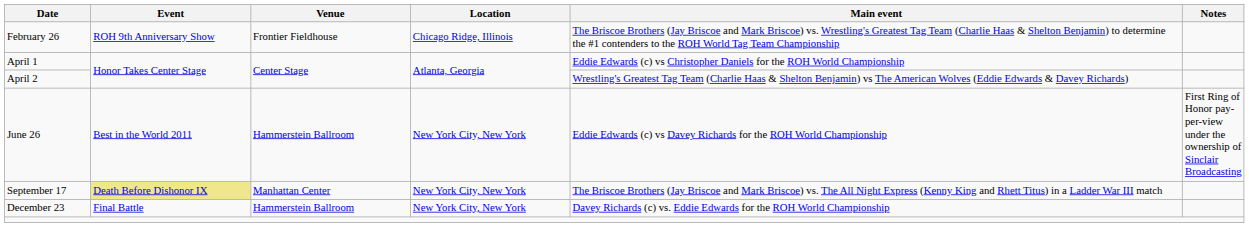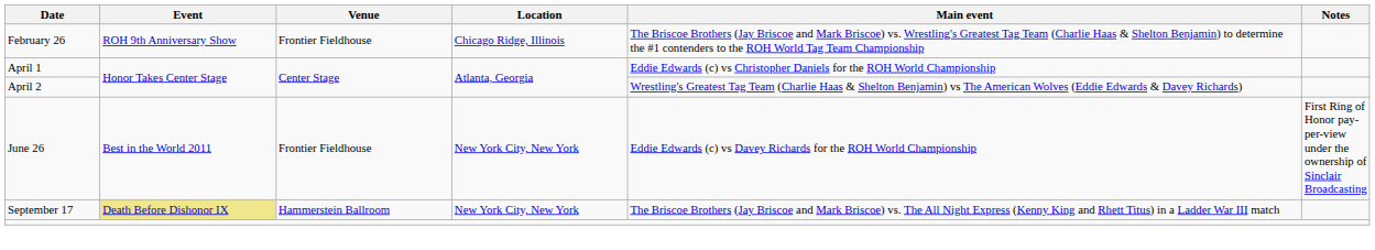June 26 | Venue: Hammerstein Ballroom -> Frontier Fieldhouse
September 17 | Venue: Manhattan Center -> Hammerstein Ballroom
- row: December 23 | Final Battle | Hammerstein Ballroom | New York City, New York | Davey Richards (c) vs. Eddie Edwards for the ROH World Championship
